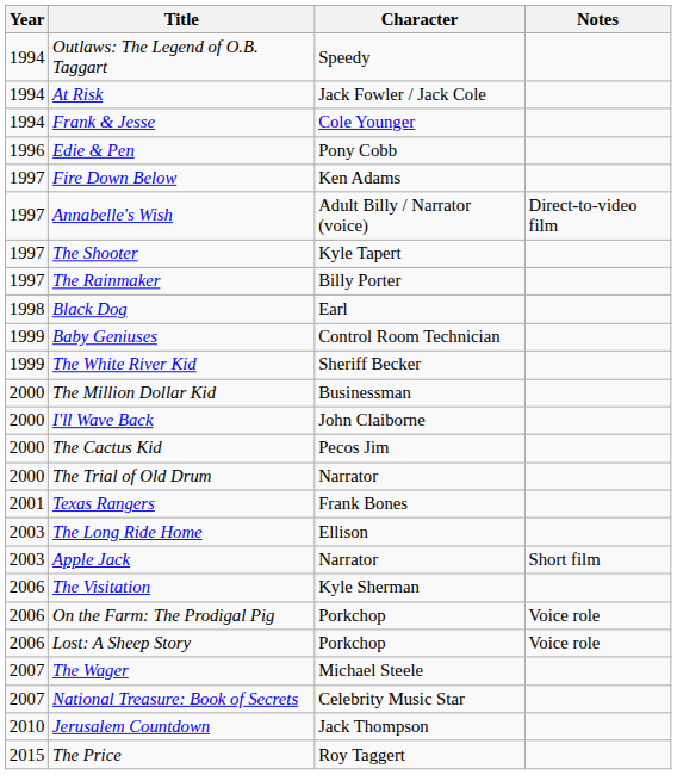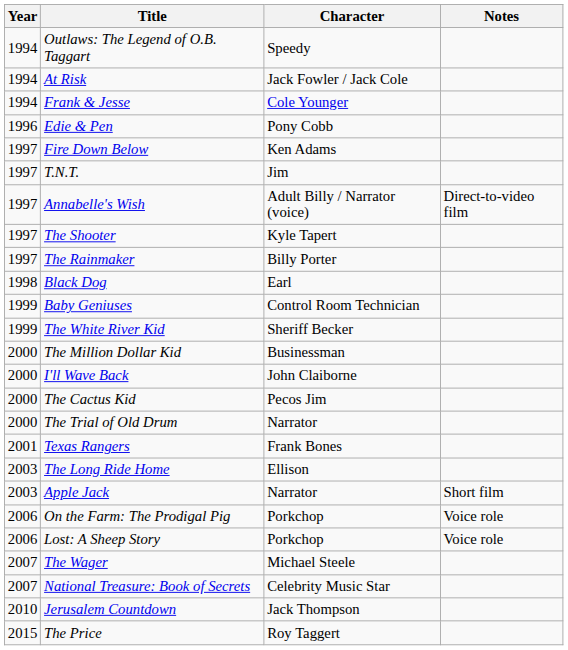+ row: 1997 | T.N.T. | Jim
- row: 2006 | The Visitation | Kyle Sherman
